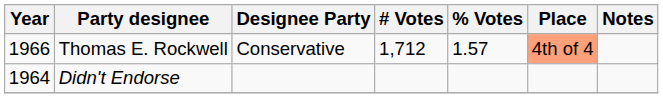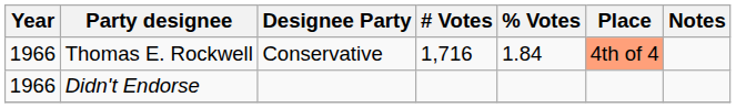Thomas E. Rockwell | # Votes: 1,712 -> 1,716
Thomas E. Rockwell | % Votes: 1.57 -> 1.84
Didn't Endorse | Year: 1964 -> 1966
